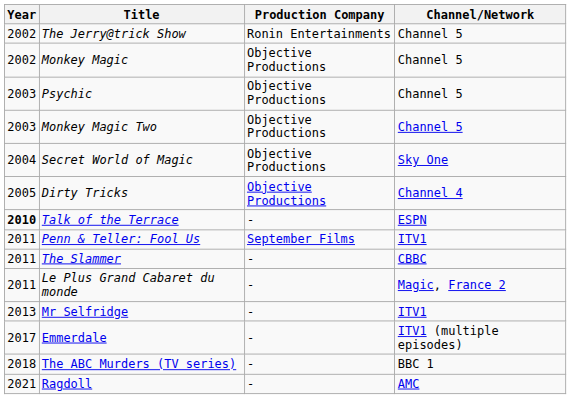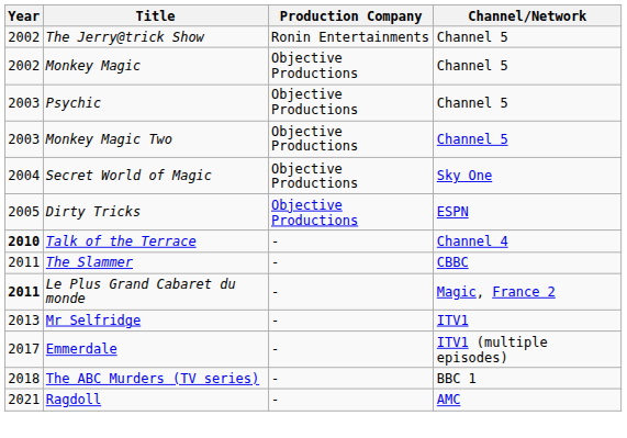Dirty Tricks | Channel/Network: Channel 4 -> ESPN
Talk of the Terrace | Channel/Network: ESPN -> Channel 4
- row: 2011 | Penn & Teller: Fool Us | September Films | ITV1
Le Plus Grand Cabaret du monde | Year: normal -> bold
